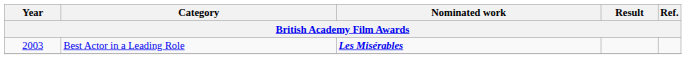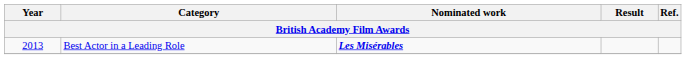Best Actor in a Leading Role | Year: 2003 -> 2013
